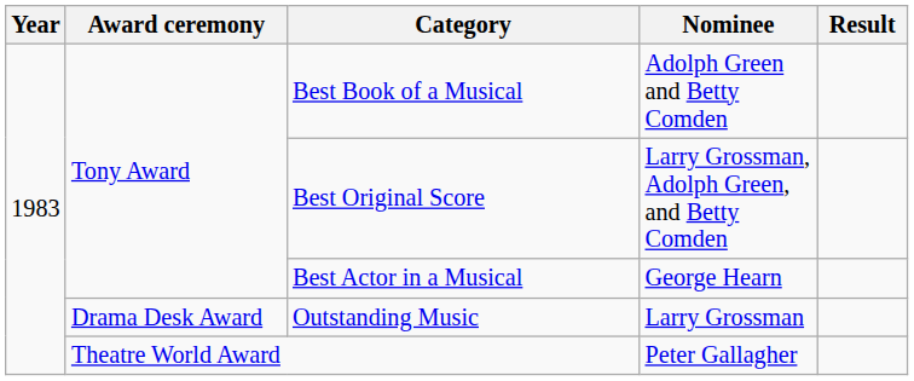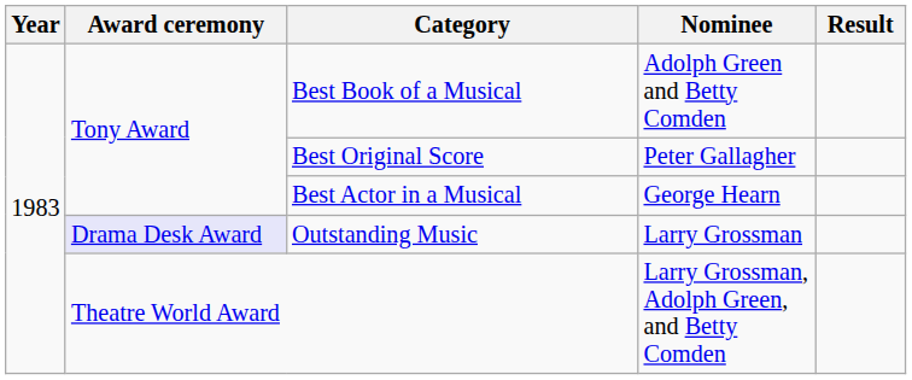Best Original Score | Nominee: Larry Grossman, Adolph Green, and Betty Comden -> Peter Gallagher
Outstanding Music | Award ceremony: no background -> lavender background
Theatre World Award | Nominee: Peter Gallagher -> Larry Grossman, Adolph Green, and Betty Comden
